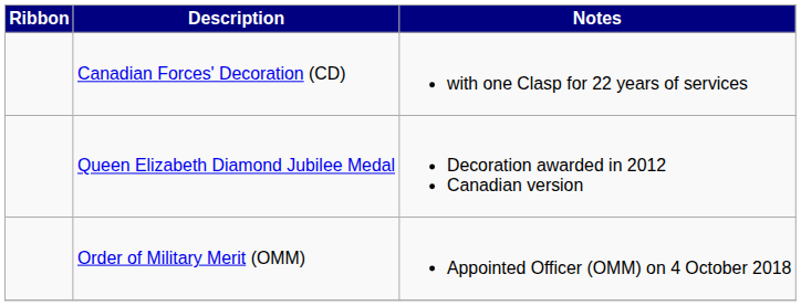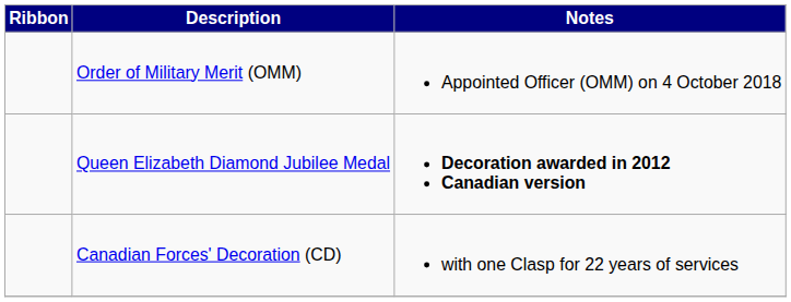rows swapped: Order of Military Merit (OMM) <-> Canadian Forces' Decoration (CD)
Queen Elizabeth Diamond Jubilee Medal | Notes: normal -> bold
